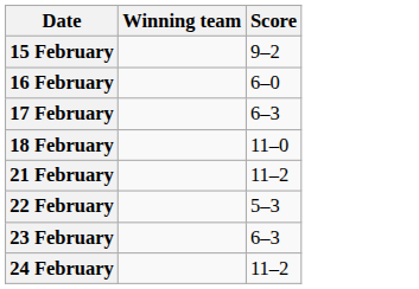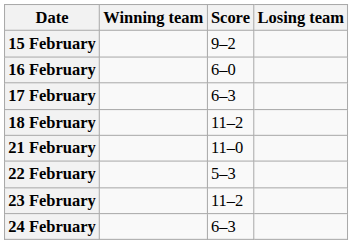+ column: Losing team
18 February | Score: 11–0 -> 11–2
21 February | Score: 11–2 -> 11–0
23 February | Score: 6–3 -> 11–2
24 February | Score: 11–2 -> 6–3
